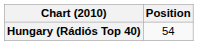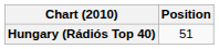Hungary (Rádiós Top 40) | Position: 54 -> 51
